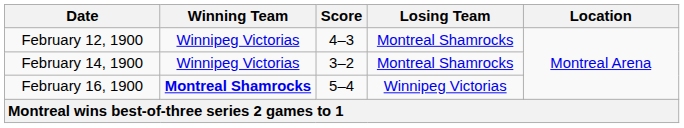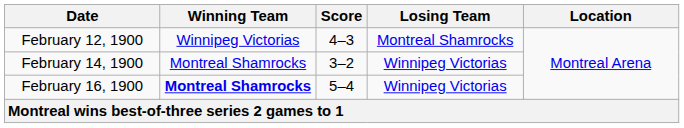February 14, 1900 | Winning Team: Winnipeg Victorias -> Montreal Shamrocks
February 14, 1900 | Losing Team: Montreal Shamrocks -> Winnipeg Victorias
